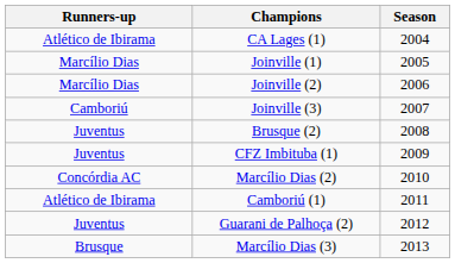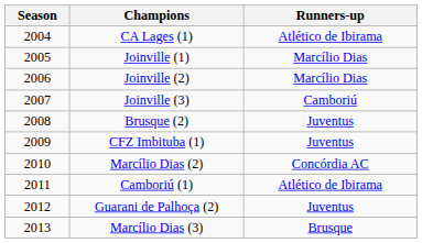columns swapped: Season <-> Runners-up
